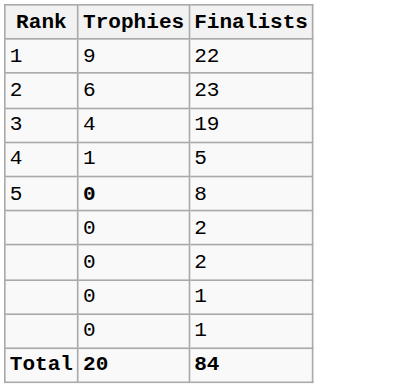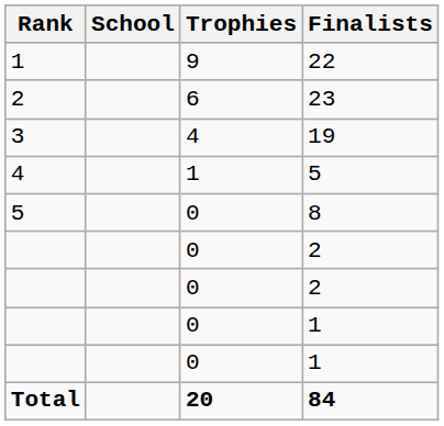+ column: School
8 | Trophies: bold -> normal
